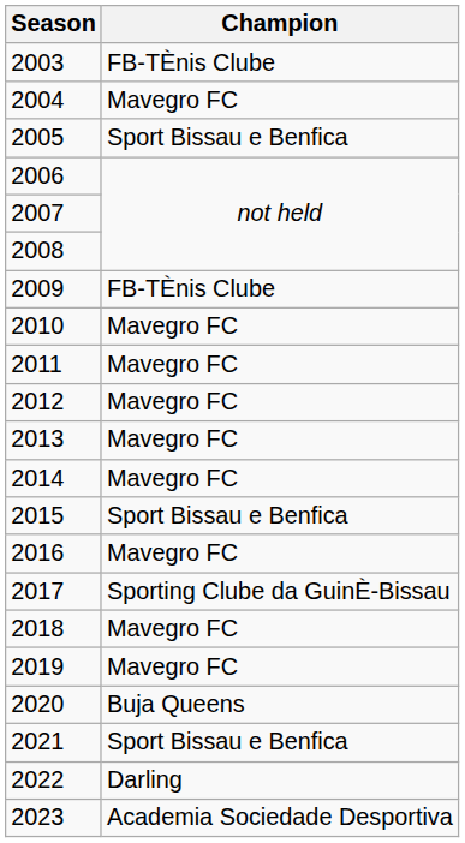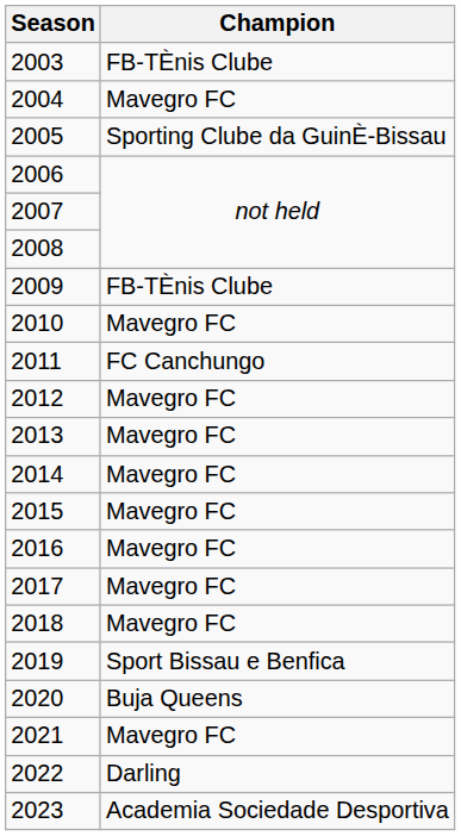2005 | Champion: Sport Bissau e Benfica -> Sporting Clube da GuinÈ-Bissau
2011 | Champion: Mavegro FC -> FC Canchungo
2015 | Champion: Sport Bissau e Benfica -> Mavegro FC
2017 | Champion: Sporting Clube da GuinÈ-Bissau -> Mavegro FC
2019 | Champion: Mavegro FC -> Sport Bissau e Benfica
2021 | Champion: Sport Bissau e Benfica -> Mavegro FC
